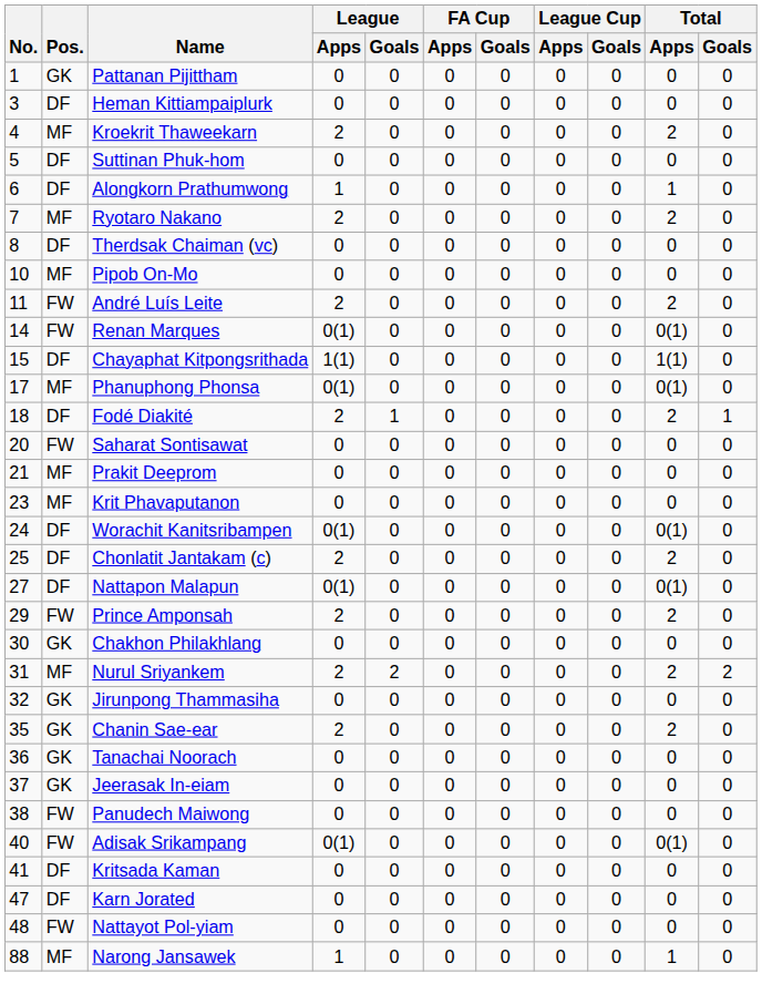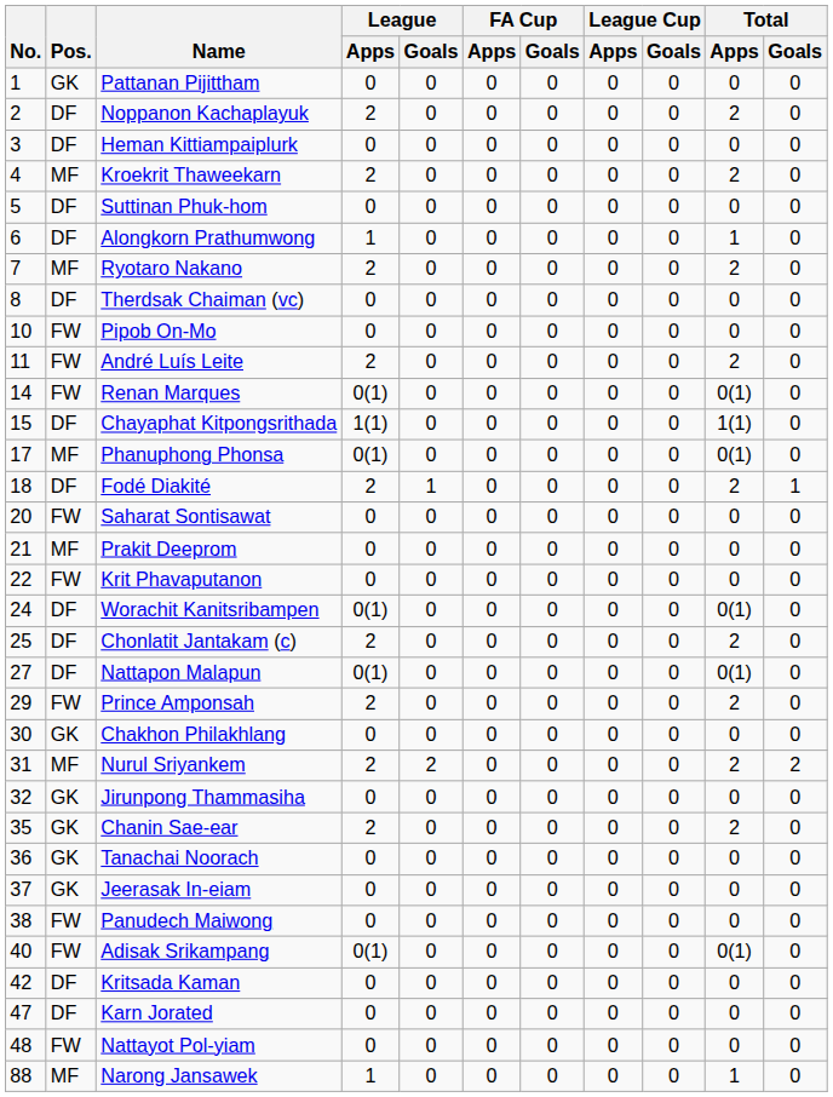+ row: 2 | DF | Noppanon Kachaplayuk | 2 | 0 | 0 | 0 | 0 | 0 | 2 | 0
Pipob On-Mo | Pos.: MF -> FW
Krit Phavaputanon | No.: 23 -> 22
Krit Phavaputanon | Pos.: MF -> FW
Kritsada Kaman | No.: 41 -> 42
